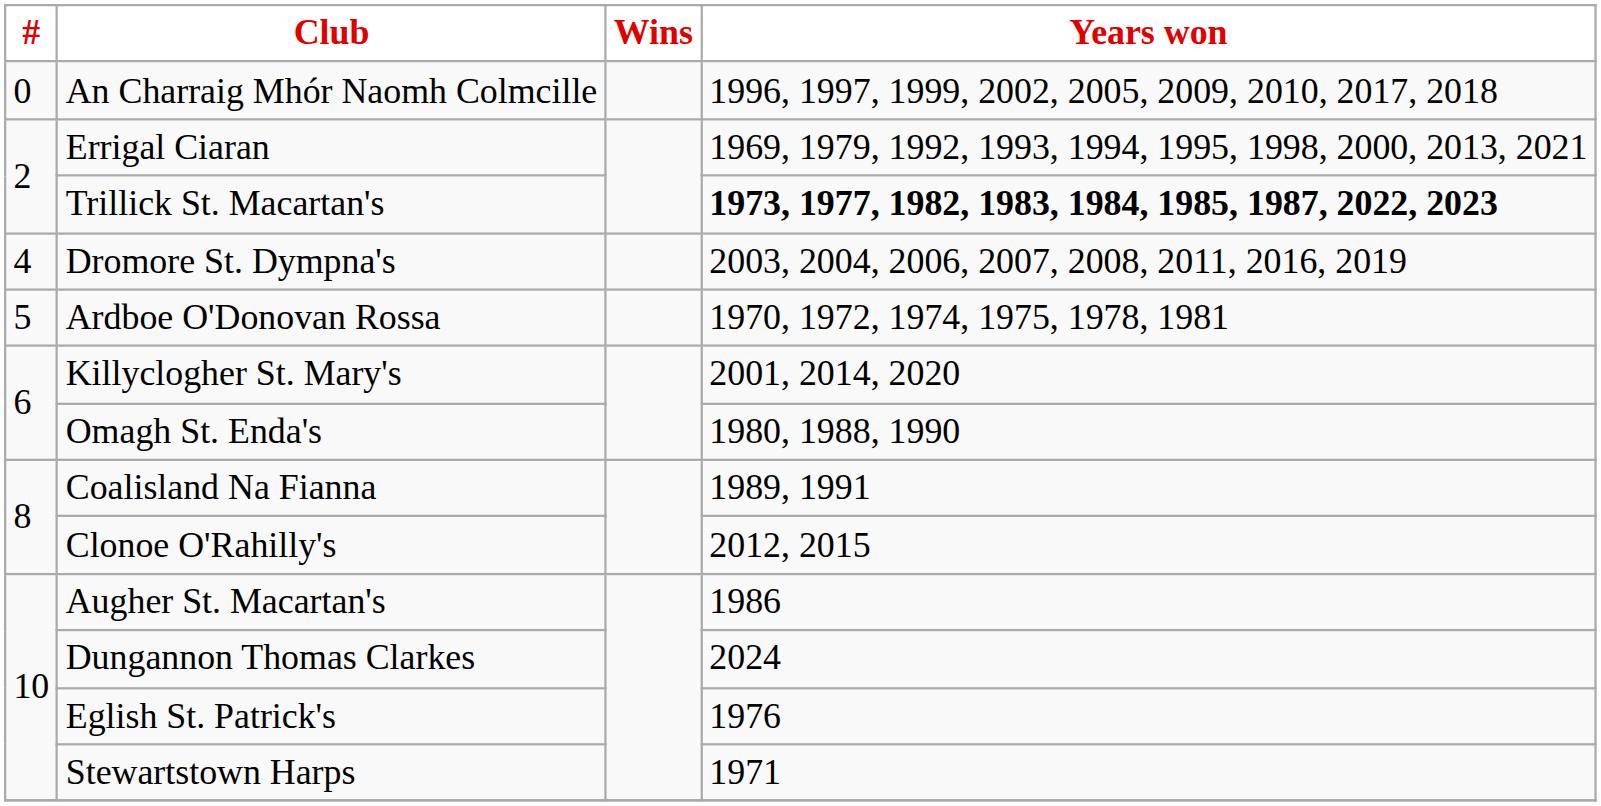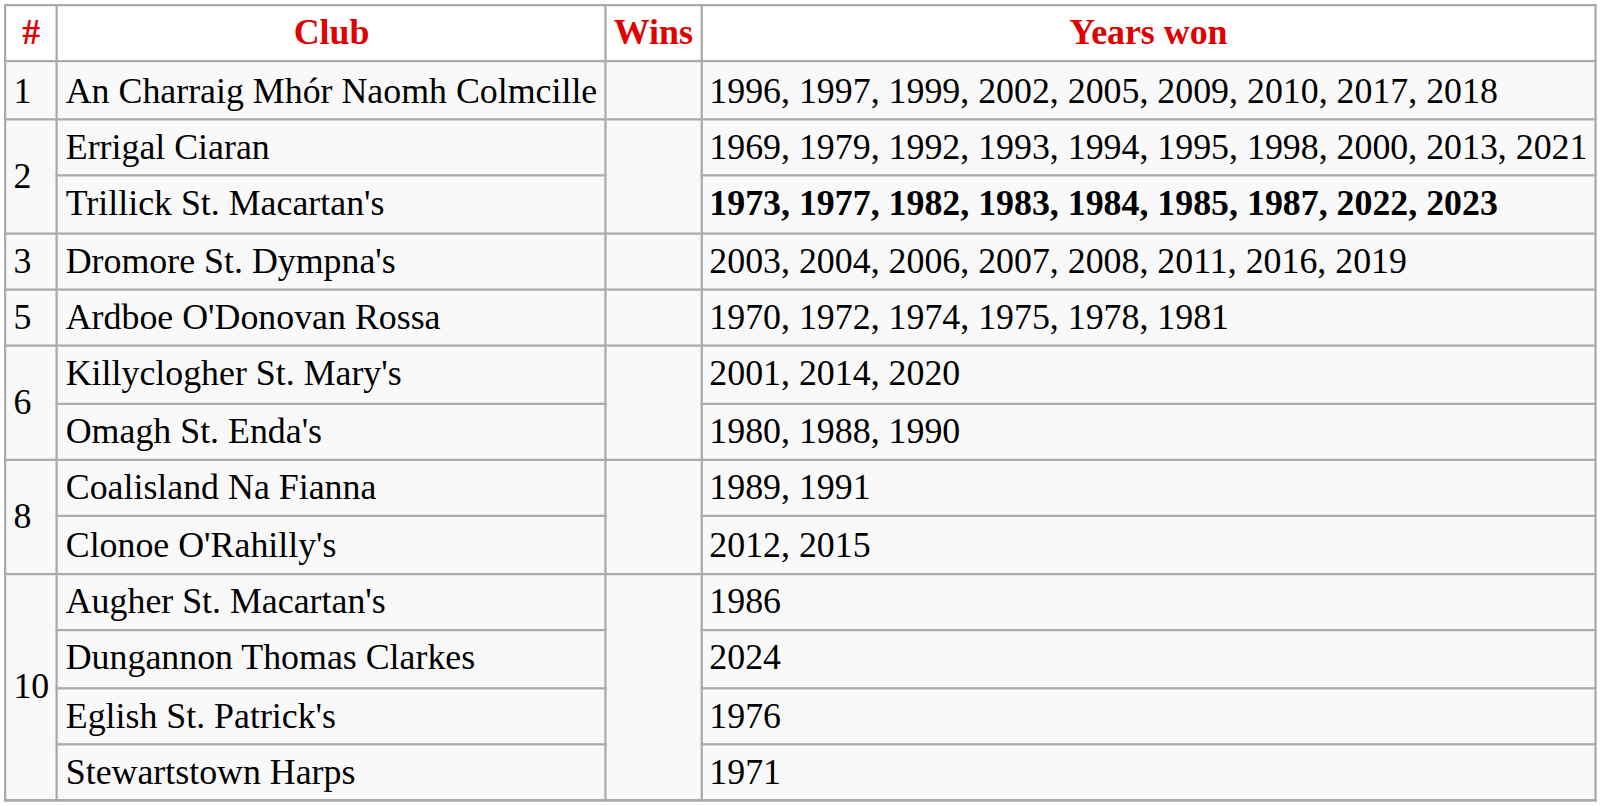An Charraig Mhór Naomh Colmcille | #: 0 -> 1
Dromore St. Dympna's | #: 4 -> 3
